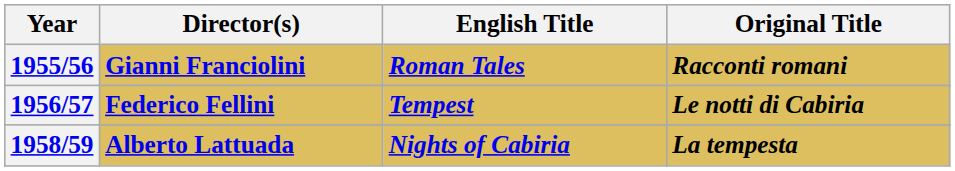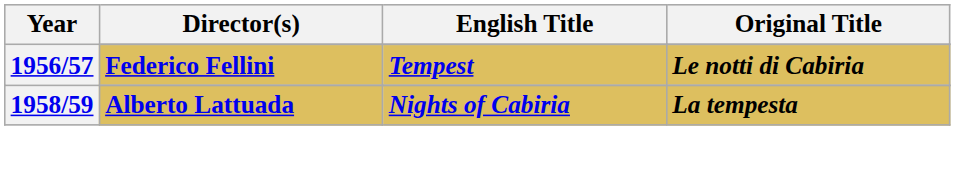- row: 1955/56 | Gianni Franciolini | Roman Tales | Racconti romani
